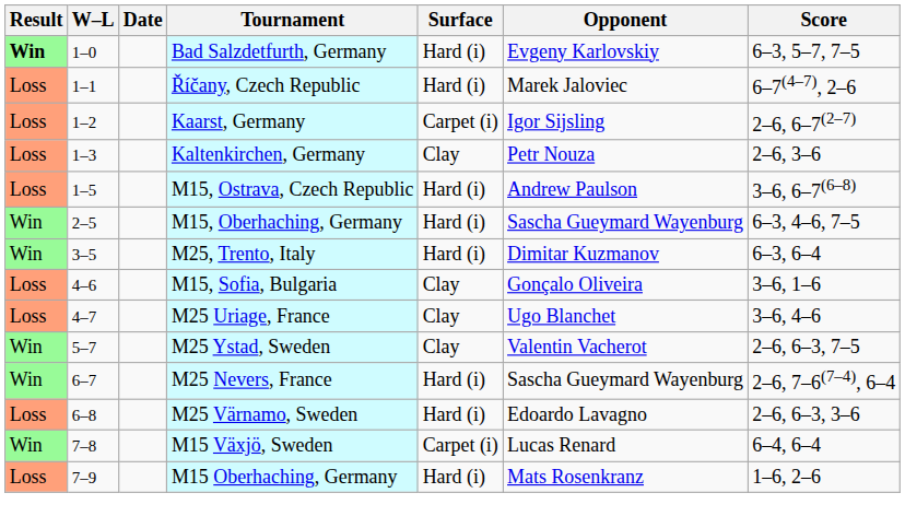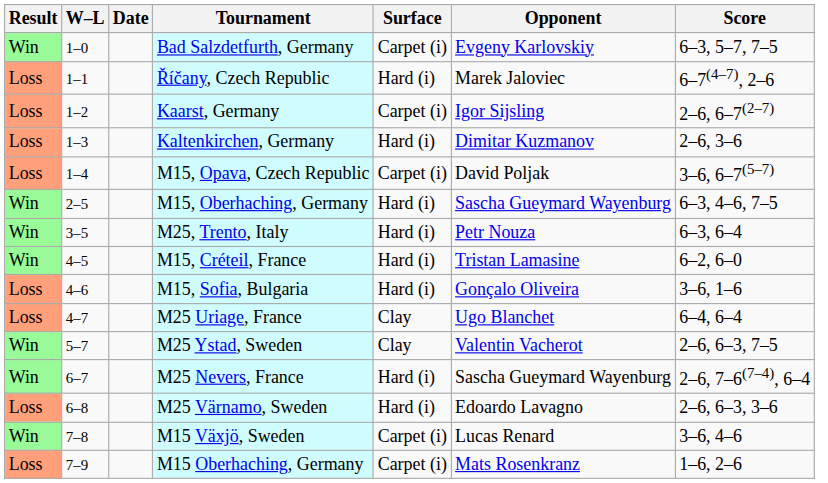Bad Salzdetfurth, Germany | Result: bold -> normal
Bad Salzdetfurth, Germany | Surface: Hard (i) -> Carpet (i)
Kaltenkirchen, Germany | Surface: Clay -> Hard (i)
Kaltenkirchen, Germany | Opponent: Petr Nouza -> Dimitar Kuzmanov
+ row: Loss | 1–4 | M15, Opava, Czech Republic | Carpet (i) | David Poljak | 3–6, 6–7(5–7)
- row: Loss | 1–5 | M15, Ostrava, Czech Republic | Hard (i) | Andrew Paulson | 3–6, 6–7(6–8)
M25, Trento, Italy | Opponent: Dimitar Kuzmanov -> Petr Nouza
+ row: Win | 4–5 | M15, Créteil, France | Hard (i) | Tristan Lamasine | 6–2, 6–0
M15, Sofia, Bulgaria | Surface: Clay -> Hard (i)
M25 Uriage, France | Score: 3–6, 4–6 -> 6–4, 6–4
M15 Växjö, Sweden | Score: 6–4, 6–4 -> 3–6, 4–6
M15 Oberhaching, Germany | Surface: Hard (i) -> Carpet (i)
